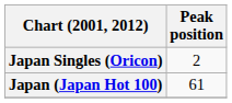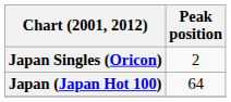Japan (Japan Hot 100) | Peak position: 61 -> 64
